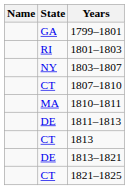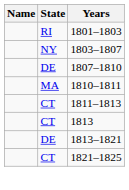- row: GA | 1799–1801
1807–1810 | State: CT -> DE
1811–1813 | State: DE -> CT
